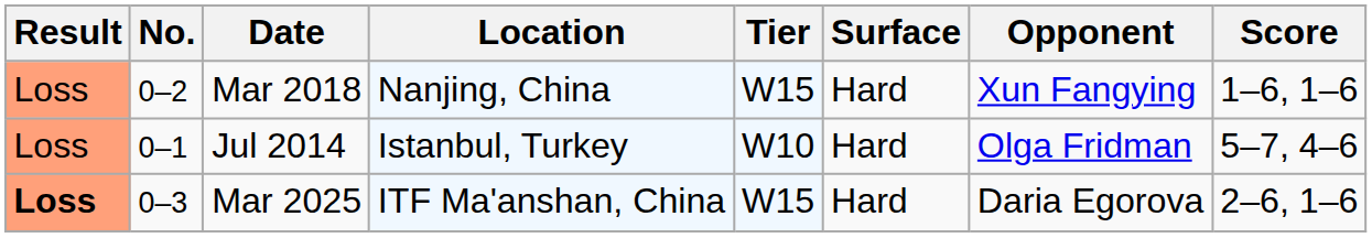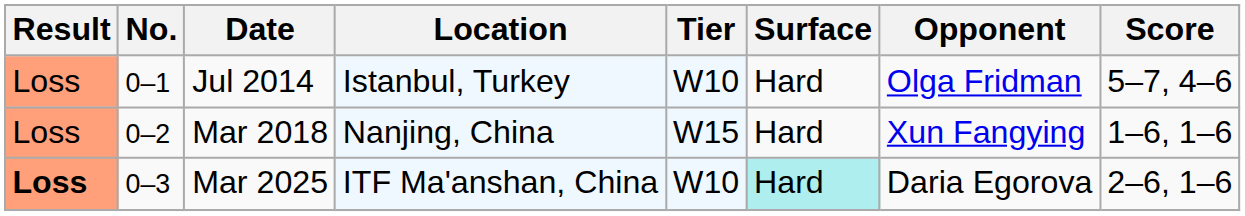rows swapped: Jul 2014 <-> Mar 2018
Mar 2025 | Tier: W15 -> W10
Mar 2025 | Surface: no background -> paleturquoise background
